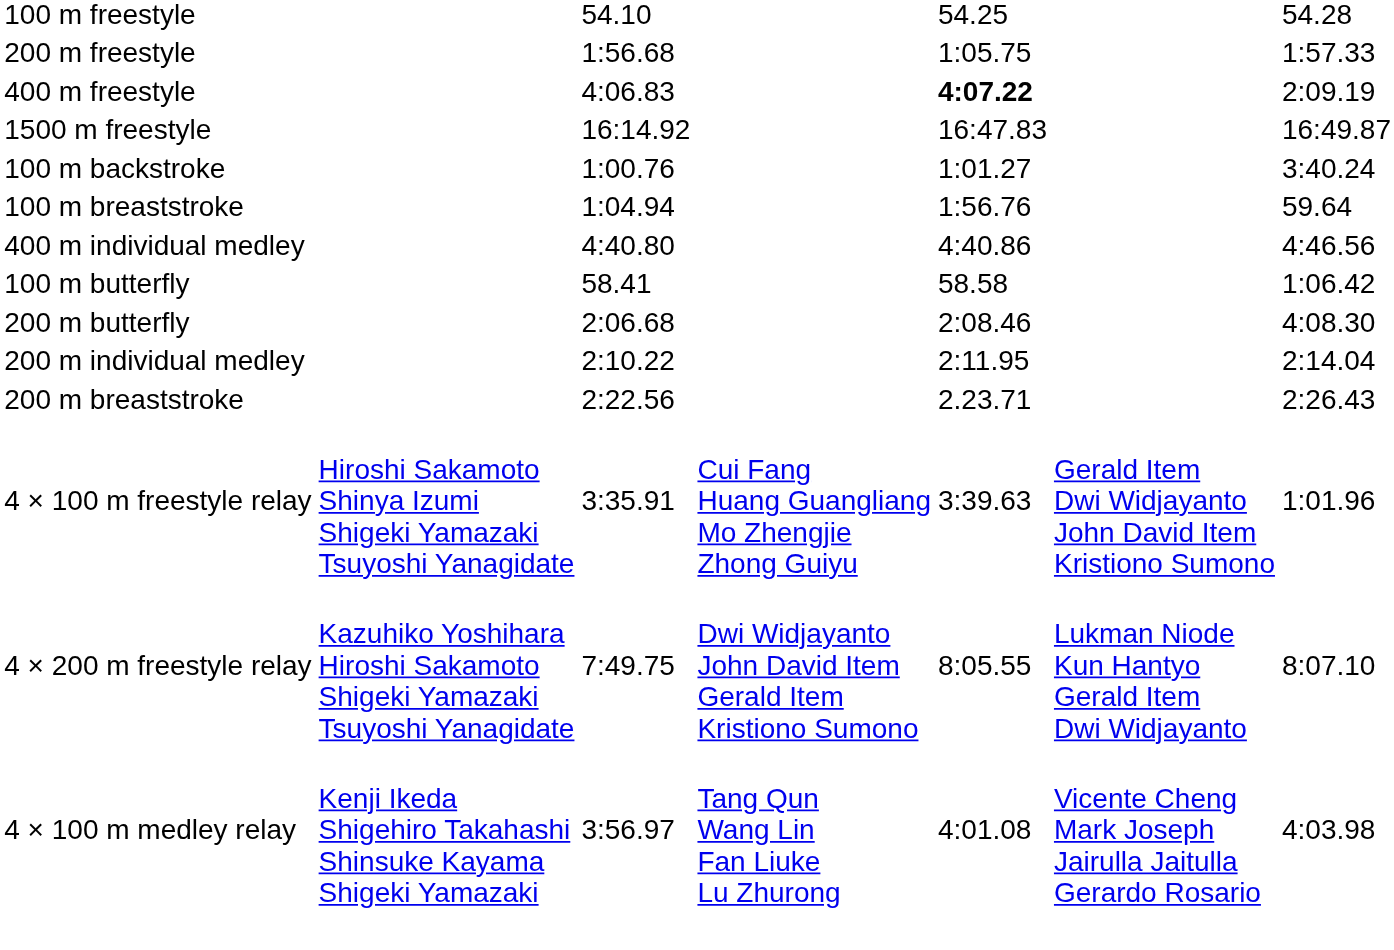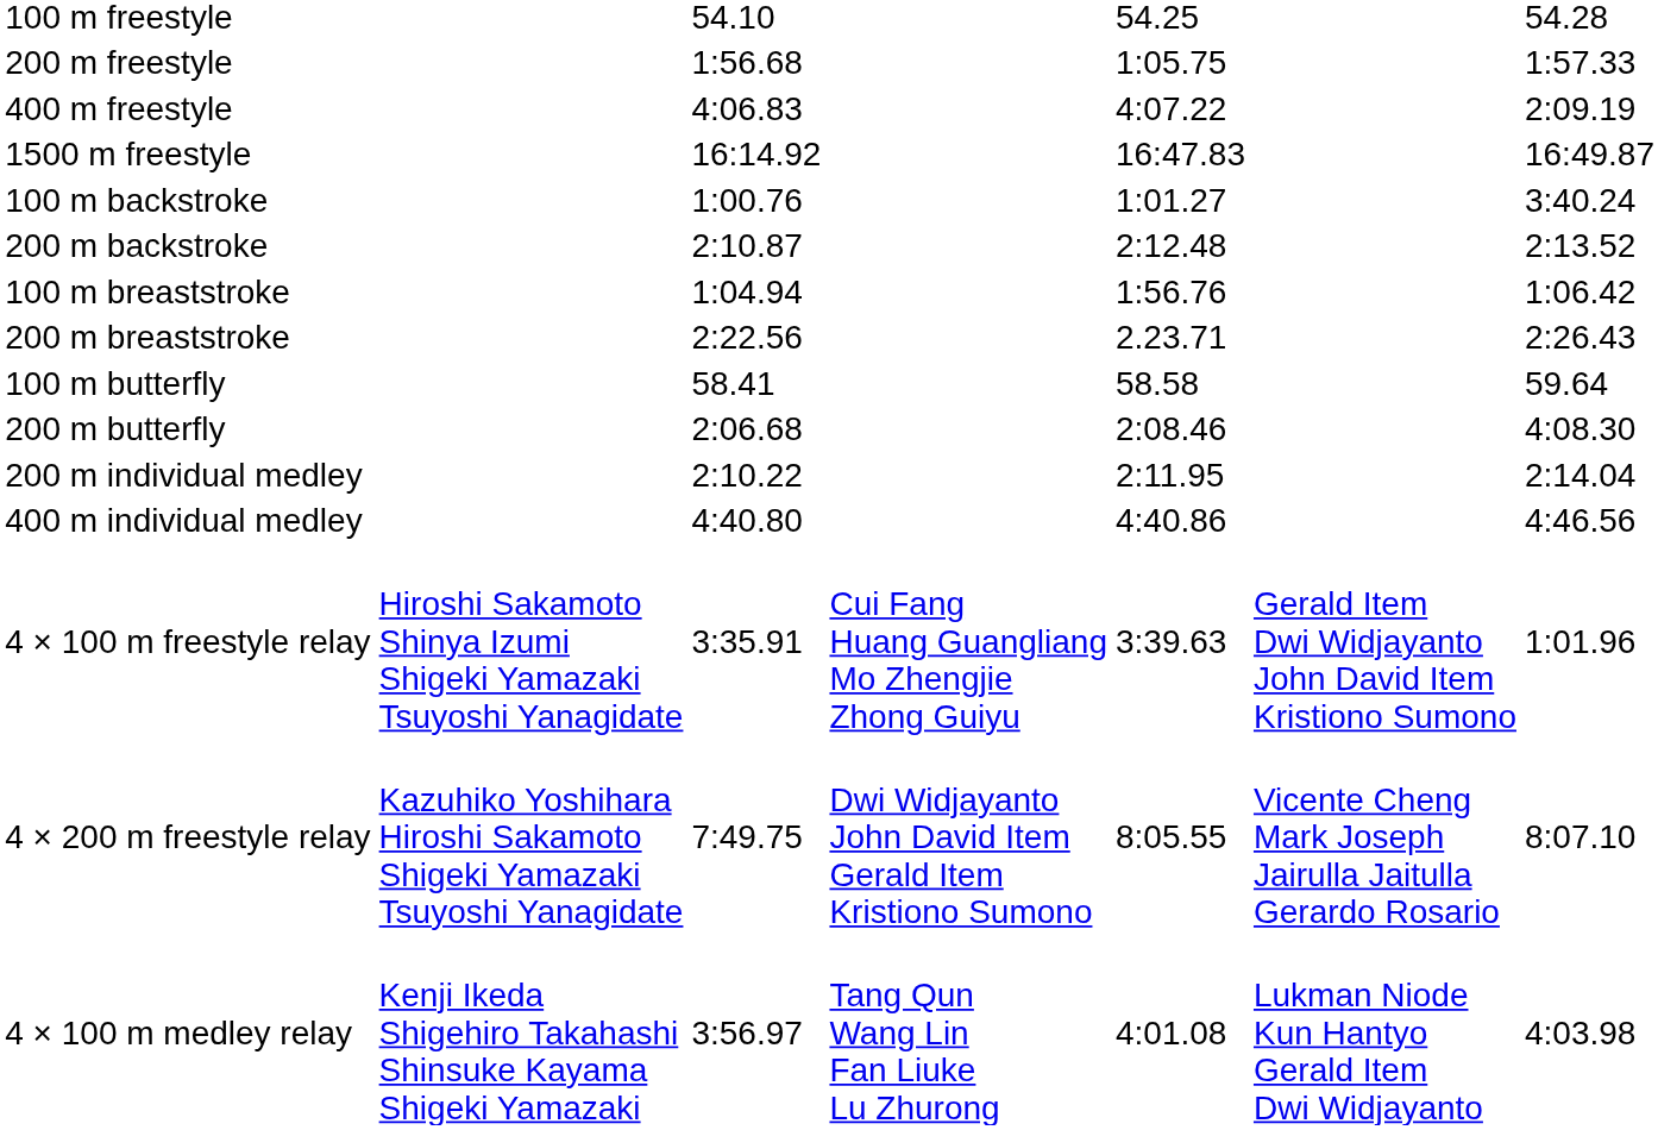400 m freestyle | column 5: bold -> normal
+ row: 200 m backstroke | 2:10.87 | 2:12.48 | 2:13.52
100 m breaststroke | column 7: 59.64 -> 1:06.42
rows swapped: 200 m breaststroke <-> 400 m individual medley
100 m butterfly | column 7: 1:06.42 -> 59.64
4 × 200 m freestyle relay | column 6: Lukman Niode Kun Hantyo Gerald Item Dwi Widjayanto -> Vicente Cheng Mark Joseph Jairulla Jaitulla Gerardo Rosario
4 × 100 m medley relay | column 6: Vicente Cheng Mark Joseph Jairulla Jaitulla Gerardo Rosario -> Lukman Niode Kun Hantyo Gerald Item Dwi Widjayanto
